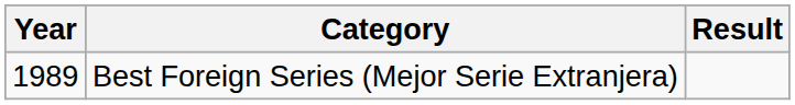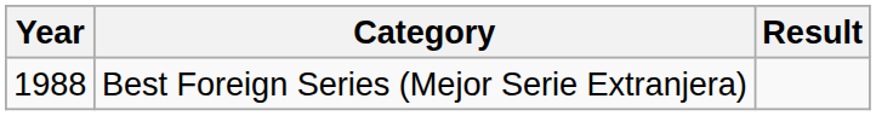Best Foreign Series (Mejor Serie Extranjera) | Year: 1989 -> 1988
